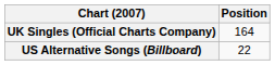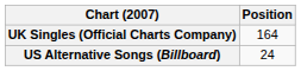US Alternative Songs (Billboard) | Position: 22 -> 24
